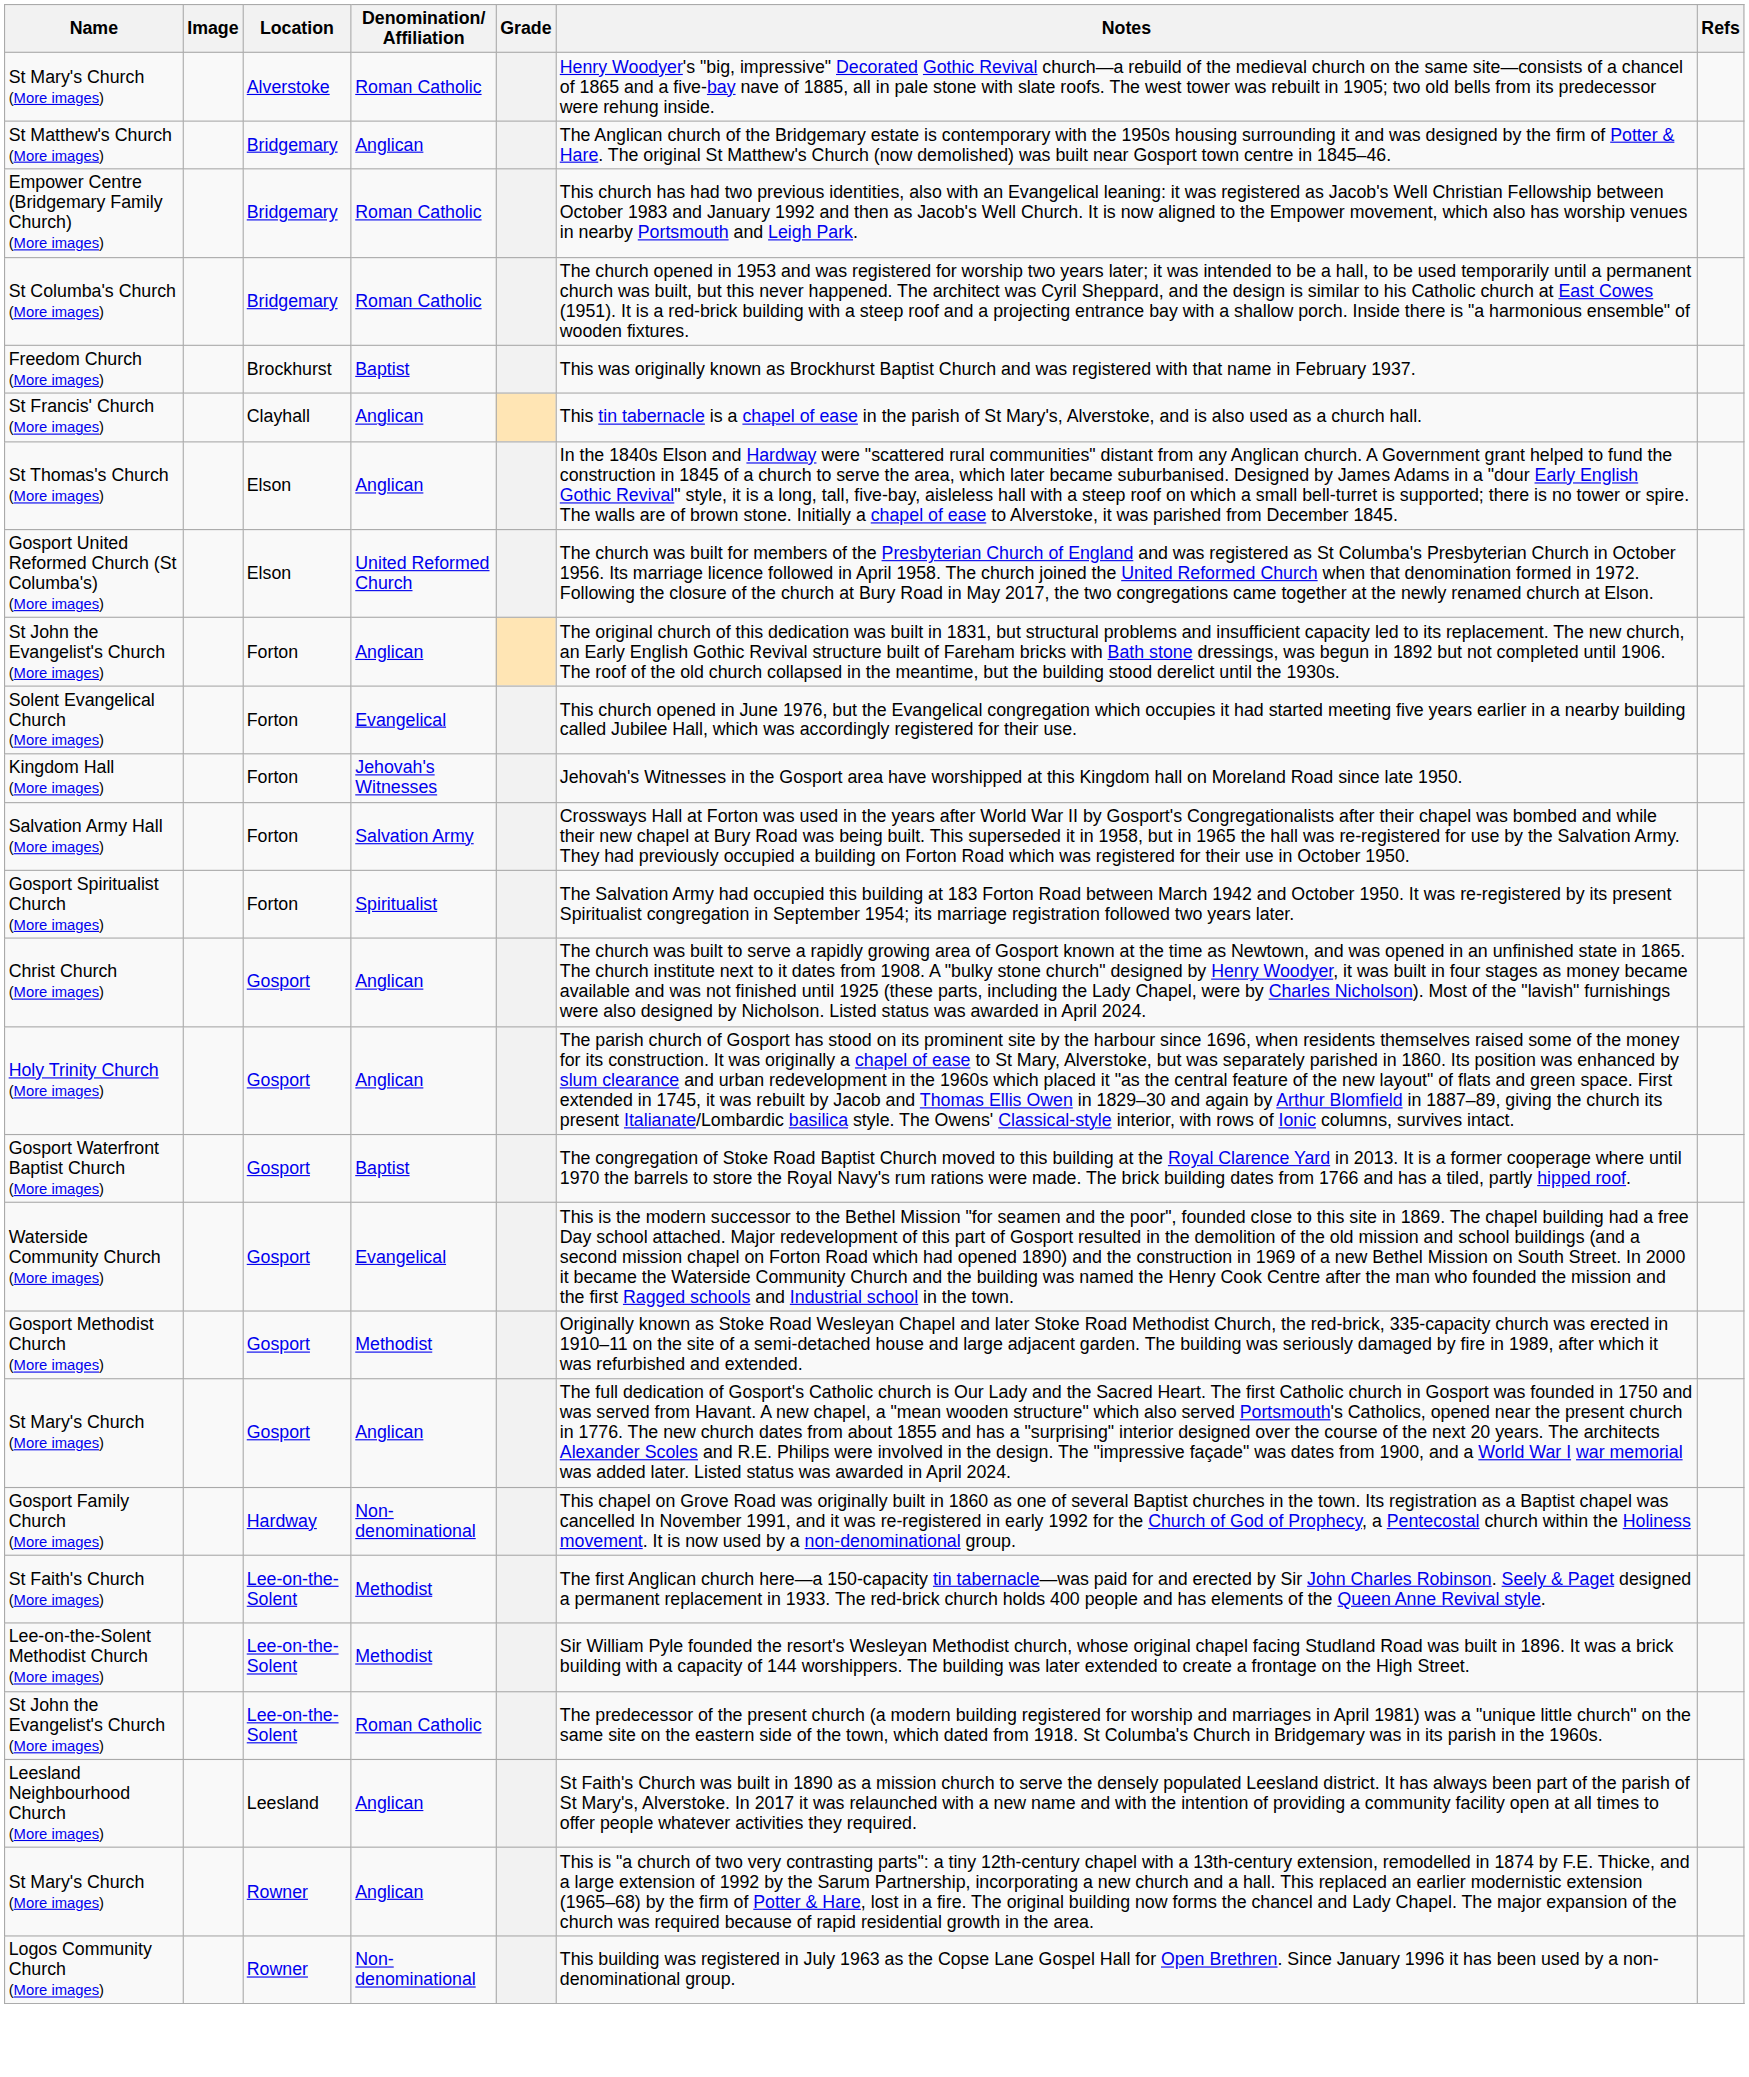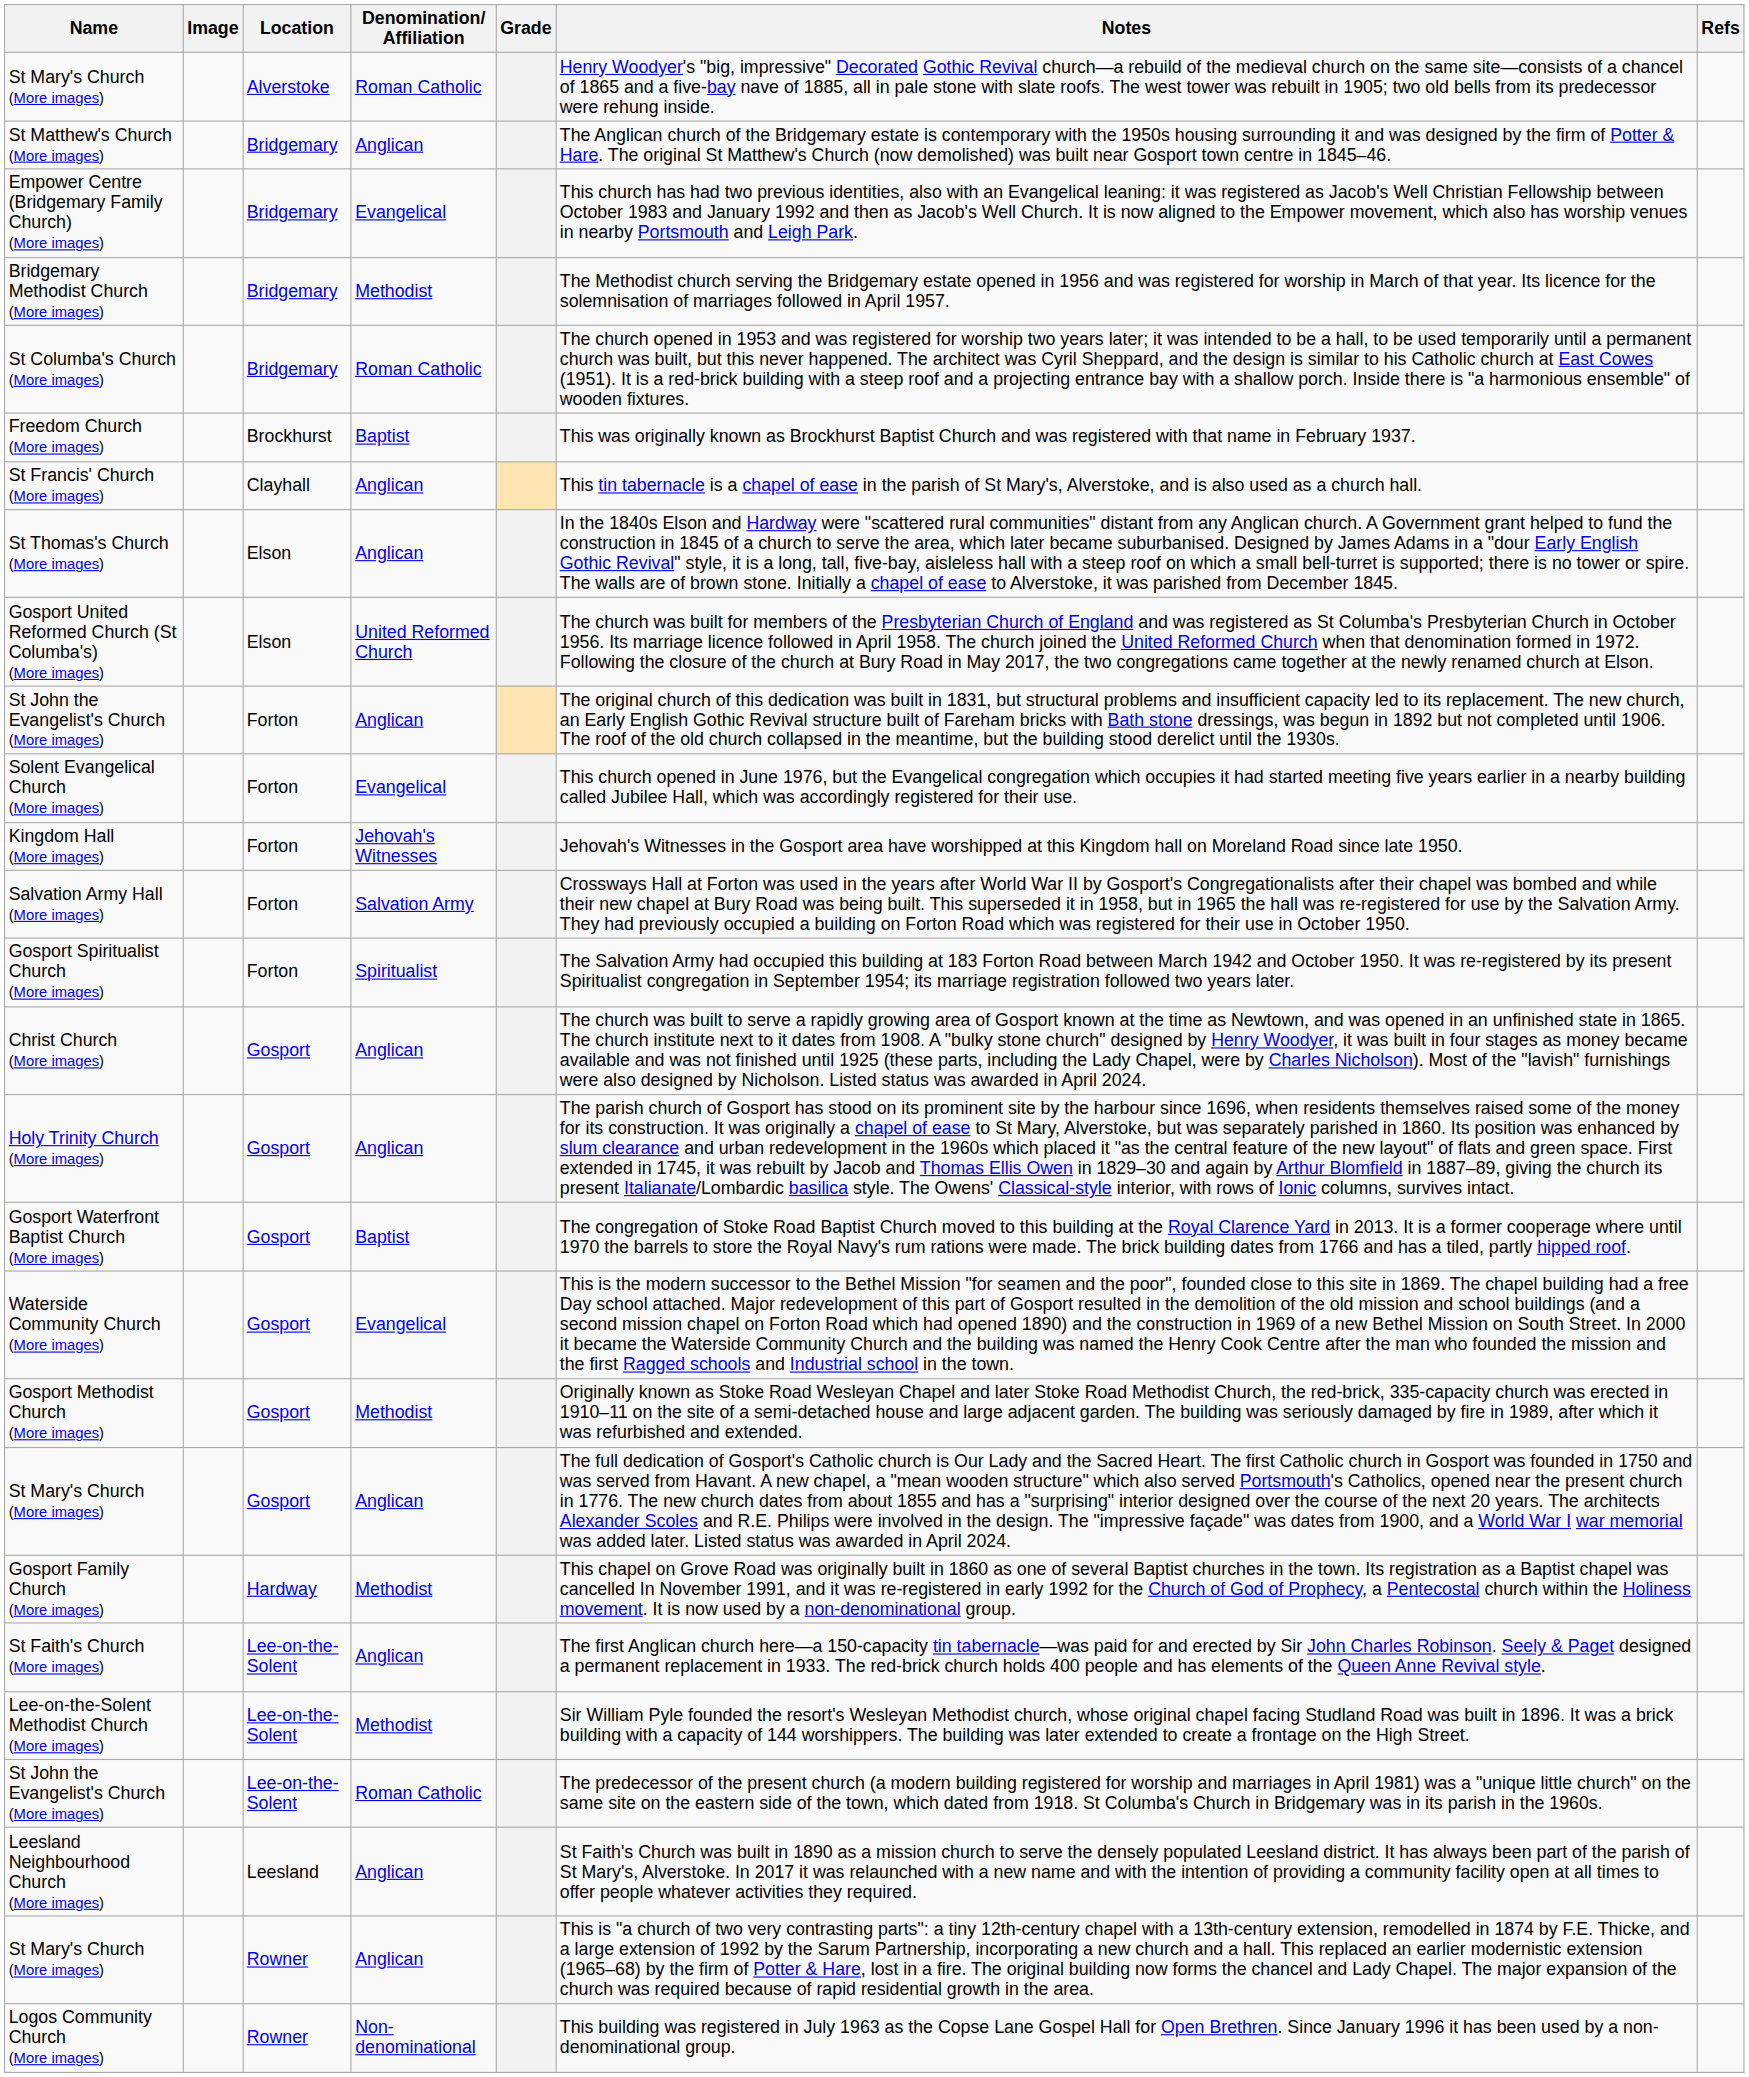Empower Centre (Bridgemary Family Church) (More images) | Denomination/ Affiliation: Roman Catholic -> Evangelical
+ row: Bridgemary Methodist Church (More images) | Bridgemary | Methodist | The Methodist church serving the Bridgemary estate opened in 1956 and was registered for worship in March of that year. Its licence for the solemnisation of marriages followed in April 1957.
Gosport Family Church (More images) | Denomination/ Affiliation: Non-denominational -> Methodist
St Faith's Church (More images) | Denomination/ Affiliation: Methodist -> Anglican
